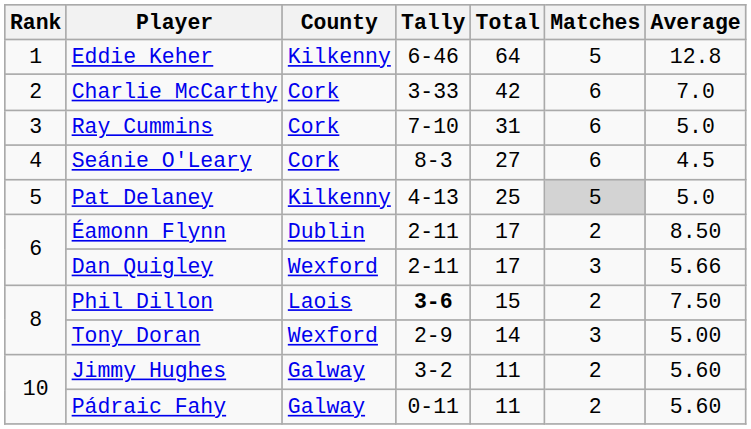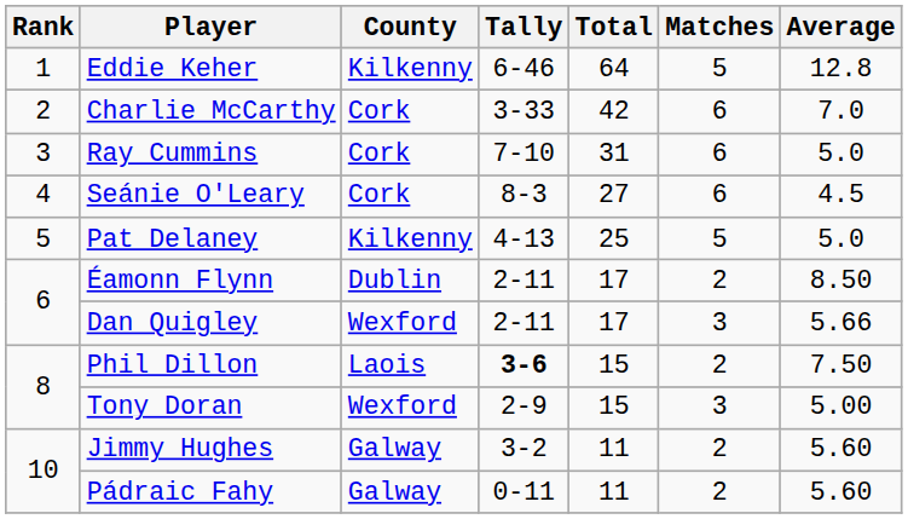Pat Delaney | Matches: lightgrey background -> no background
Tony Doran | Total: 14 -> 15
